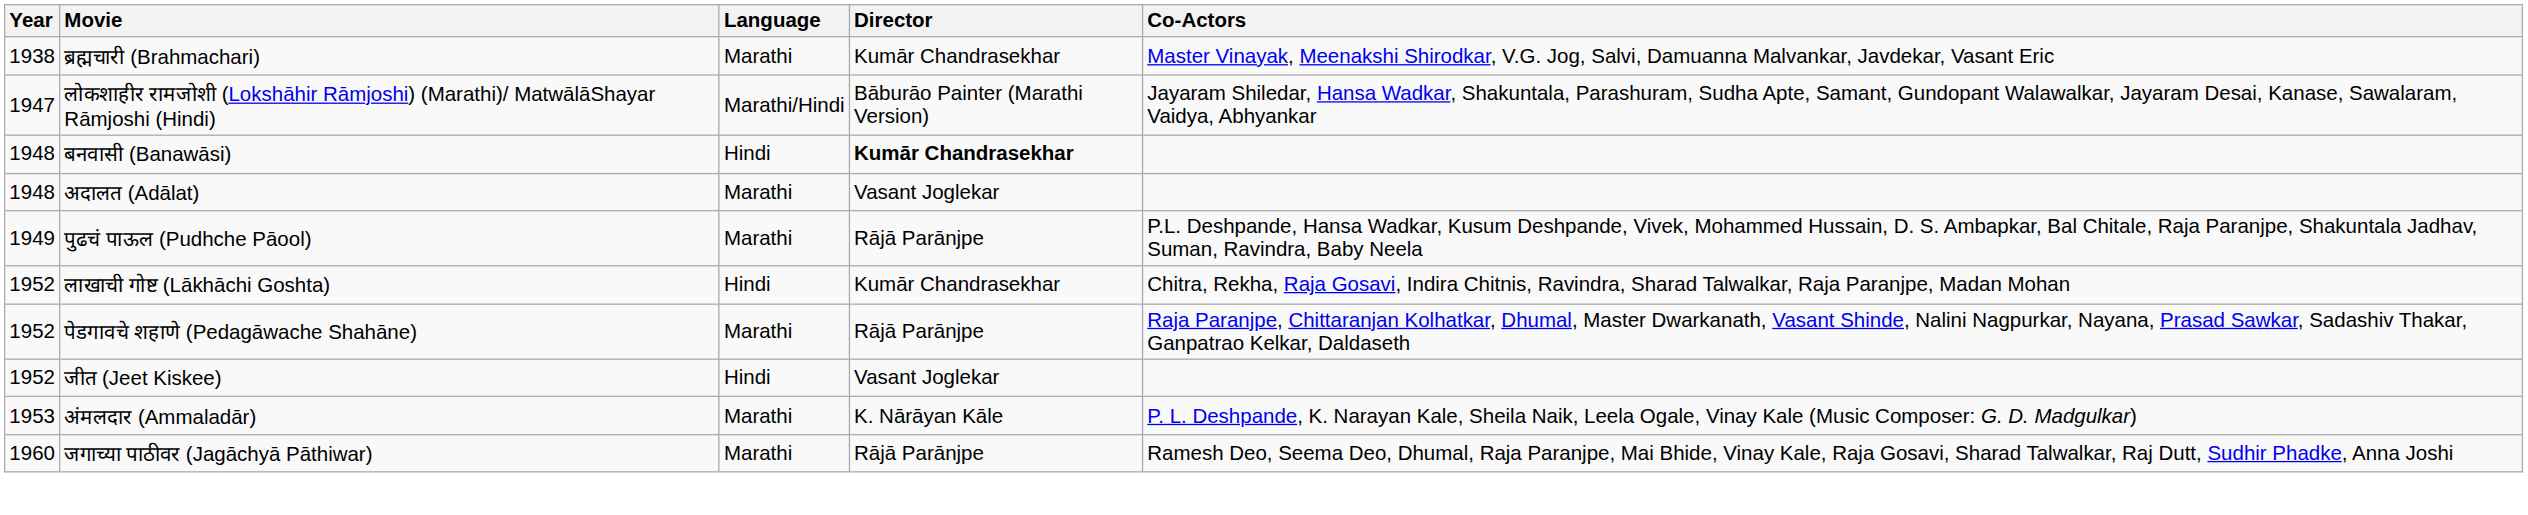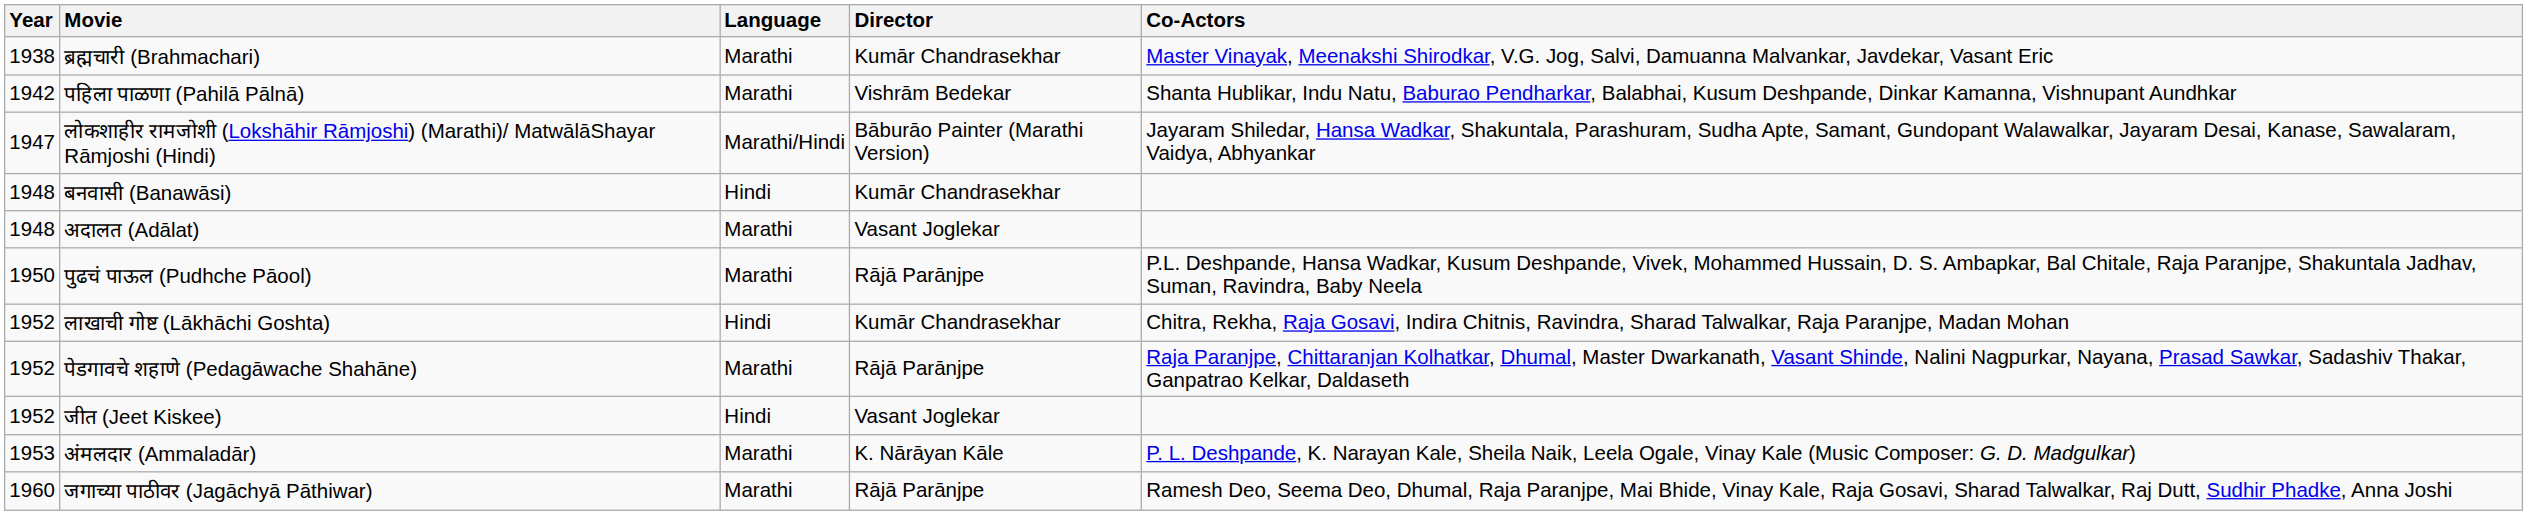+ row: 1942 | पहिला पाळणा (Pahilā Pālnā) | Marathi | Vishrām Bedekar | Shanta Hublikar, Indu Natu, Baburao Pendharkar, Balabhai, Kusum Deshpande, Dinkar Kamanna, Vishnupant Aundhkar
बनवासी (Banawāsi) | Director: bold -> normal
पुढचं पाऊल (Pudhche Pāool) | Year: 1949 -> 1950
